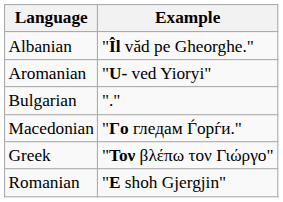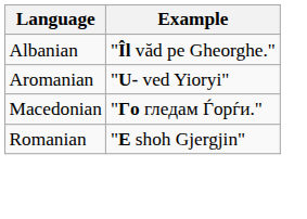- row: Bulgarian | "."
- row: Greek | "Τον βλέπω τον Γιώργο"
